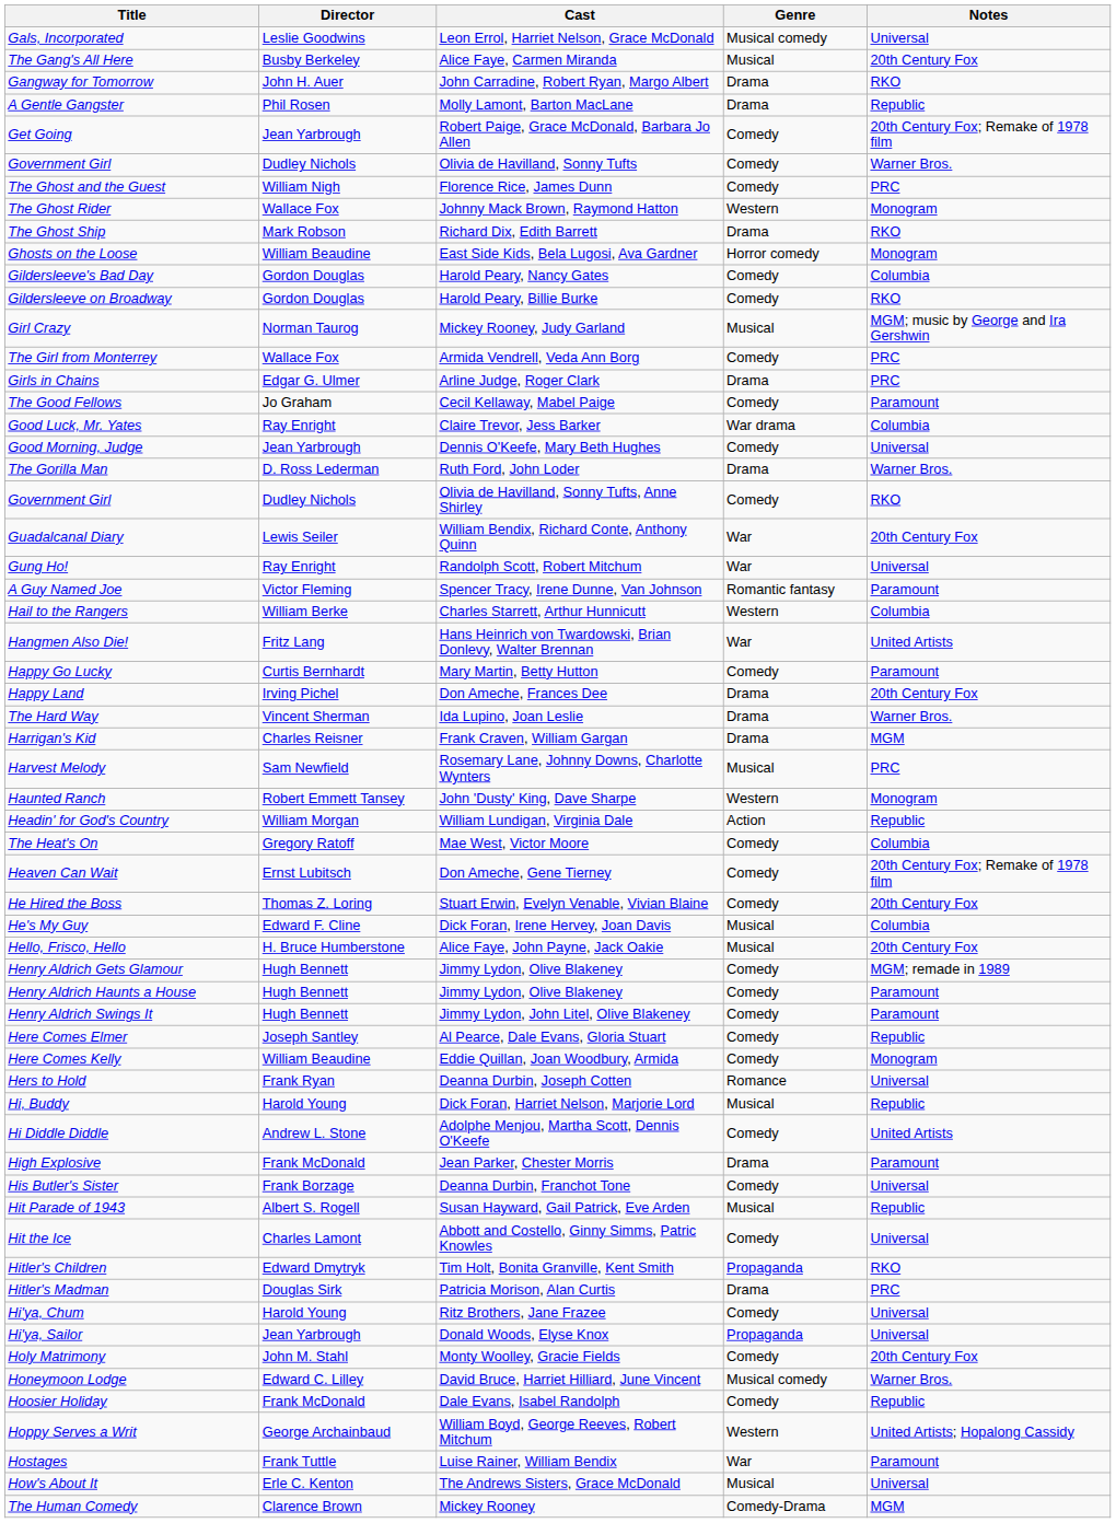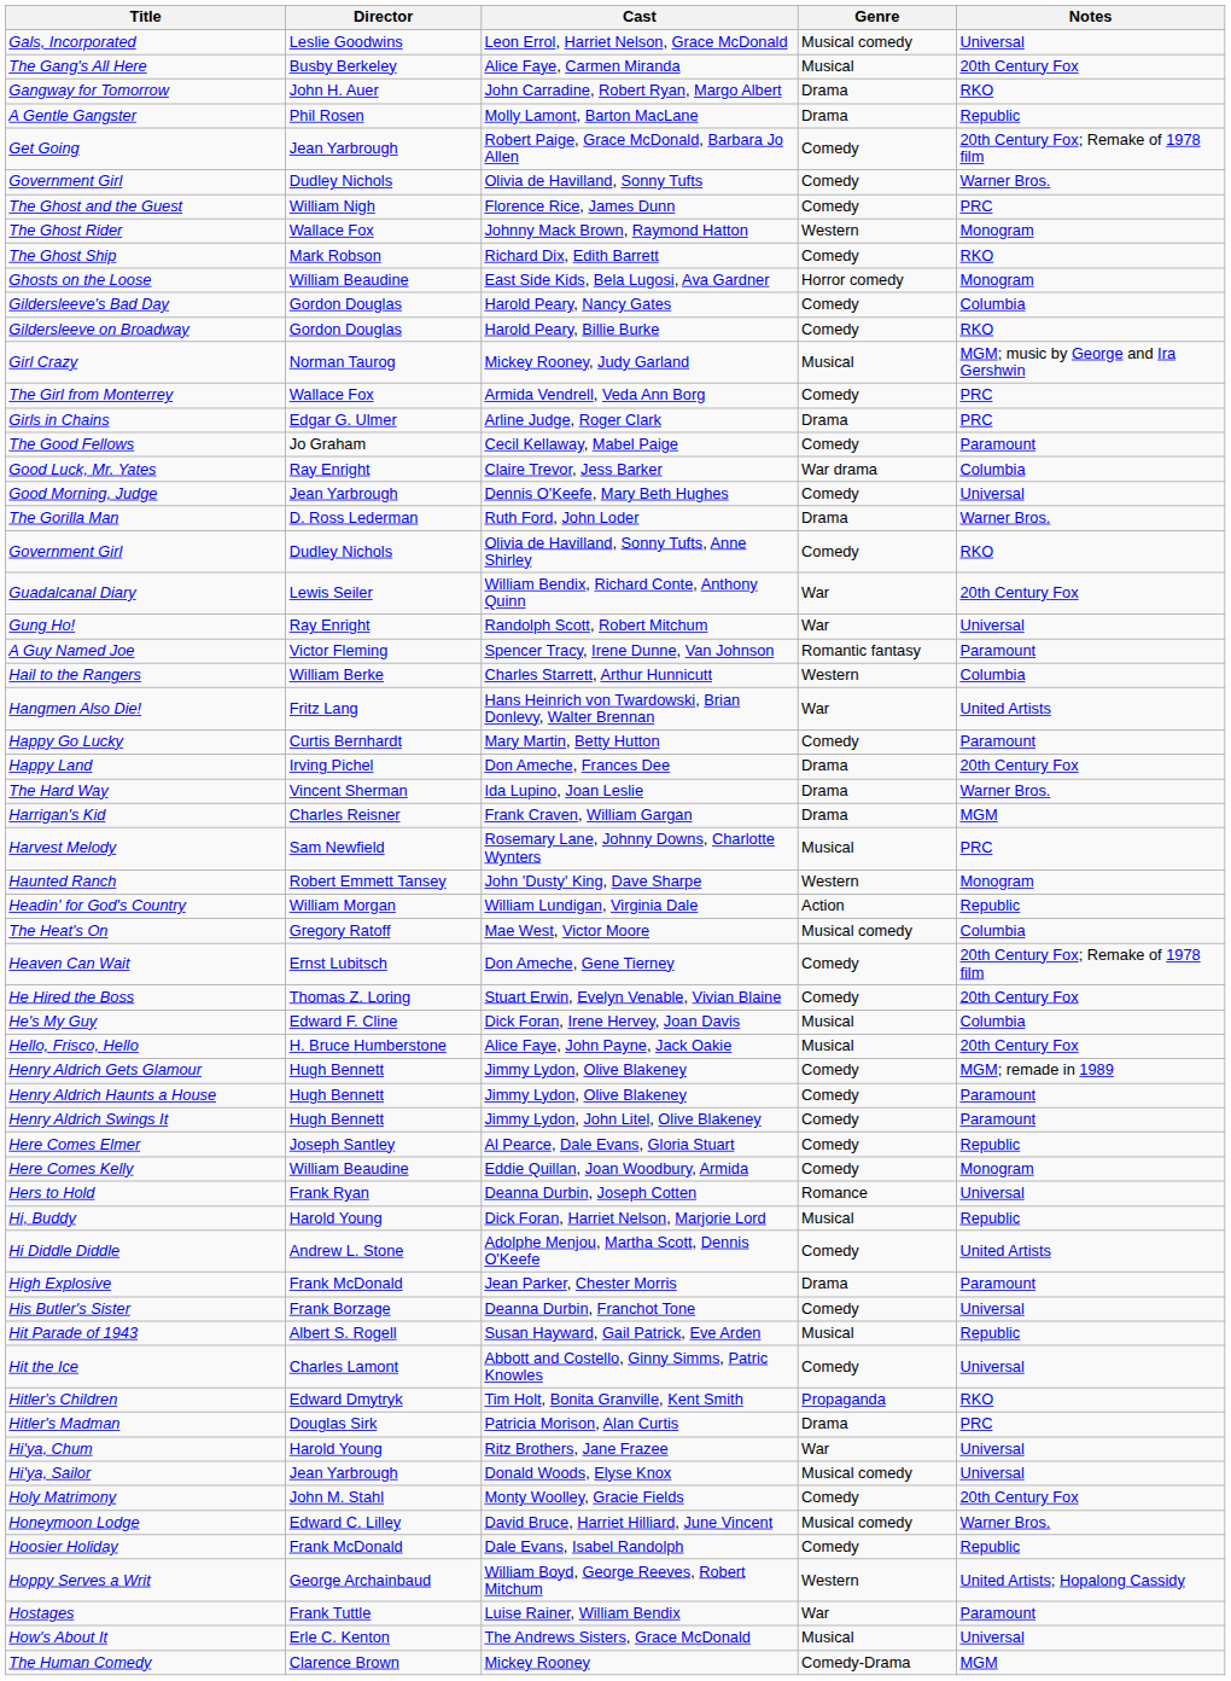The Ghost Ship | Genre: Drama -> Comedy
The Heat's On | Genre: Comedy -> Musical comedy
Hi'ya, Chum | Genre: Comedy -> War
Hi'ya, Sailor | Genre: Propaganda -> Musical comedy
